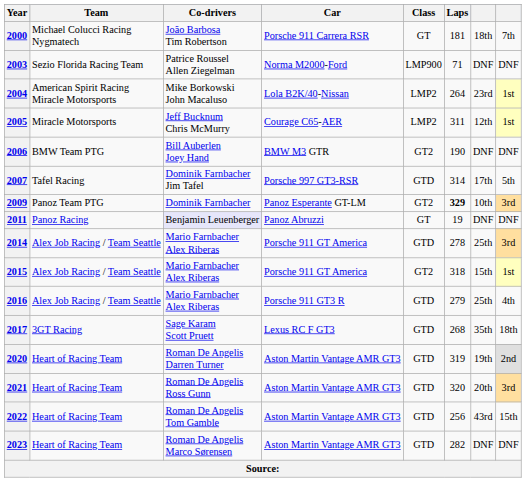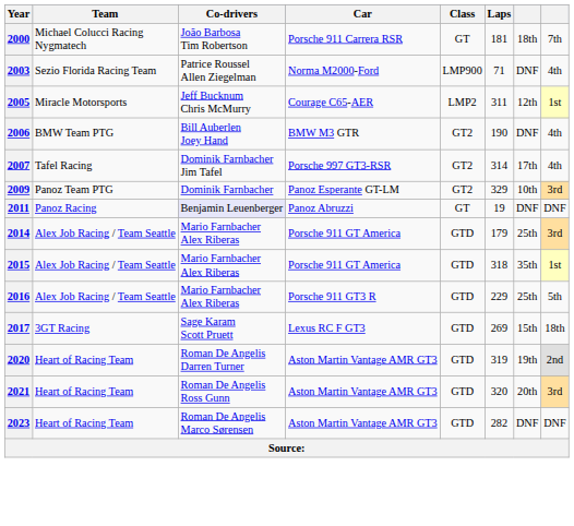2003 | column 8: DNF -> 4th
- row: 2004 | American Spirit Racing Miracle Motorsports | Mike Borkowski John Macaluso | Lola B2K/40-Nissan | LMP2 | 264 | 23rd | 1st
2006 | column 8: DNF -> 4th
2007 | Class: GTD -> GT2
2007 | column 8: 5th -> 4th
2009 | Laps: bold -> normal
2014 | Laps: 278 -> 179
2015 | Class: GT2 -> GTD
2015 | column 7: 15th -> 35th
2016 | Laps: 279 -> 229
2016 | column 8: 4th -> 5th
2017 | Laps: 268 -> 269
2017 | column 7: 35th -> 15th
- row: 2022 | Heart of Racing Team | Roman De Angelis Tom Gamble | Aston Martin Vantage AMR GT3 | GTD | 256 | 43rd | 15th
